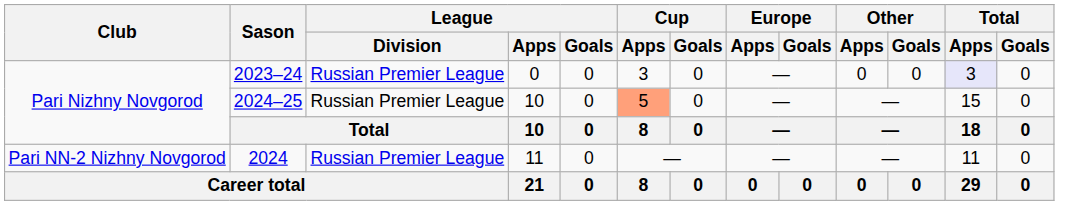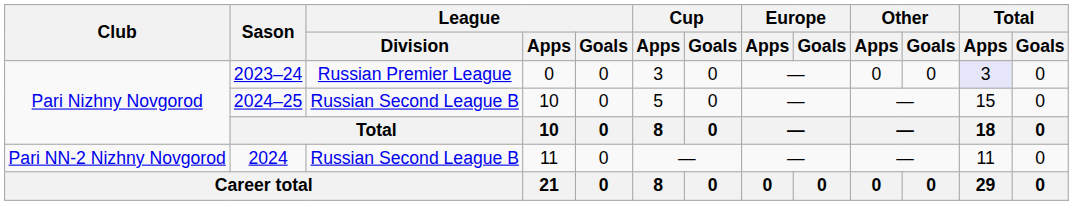2024–25 | League / Division: Russian Premier League -> Russian Second League B
2024–25 | Cup / Apps: lightsalmon background -> no background
2024 | League / Division: Russian Premier League -> Russian Second League B
